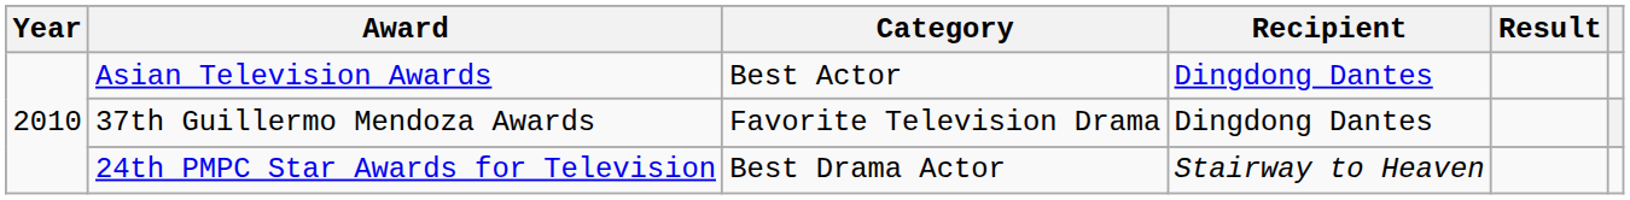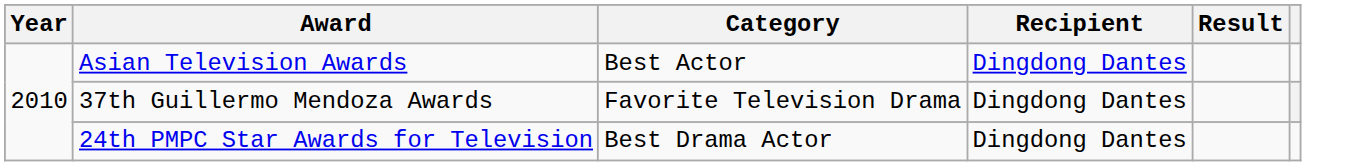24th PMPC Star Awards for Television | Recipient: Stairway to Heaven -> Dingdong Dantes
